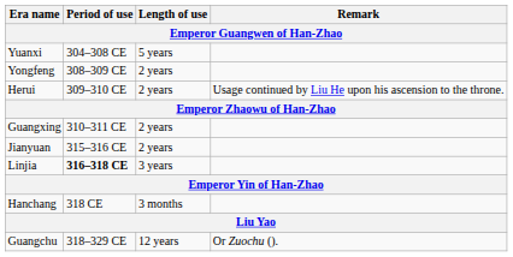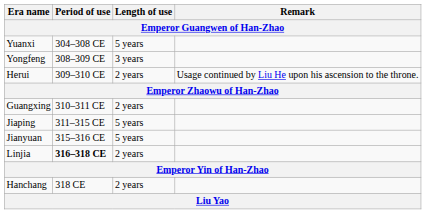Yongfeng | Length of use: 2 years -> 3 years
+ row: Jiaping | 311–315 CE | 5 years
Jianyuan | Length of use: 2 years -> 5 years
Linjia | Length of use: 3 years -> 2 years
Hanchang | Length of use: 3 months -> 2 years
- row: Guangchu | 318–329 CE | 12 years | Or Zuochu ().
